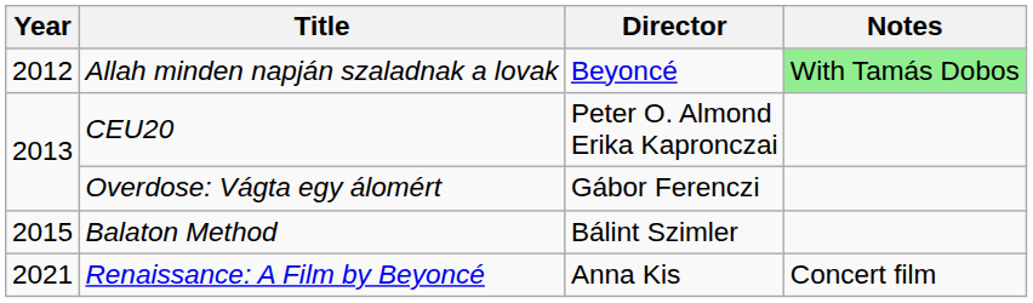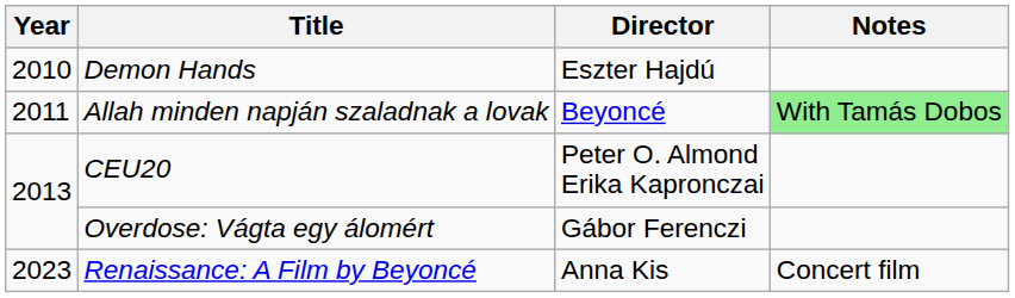+ row: 2010 | Demon Hands | Eszter Hajdú
Allah minden napján szaladnak a lovak | Year: 2012 -> 2011
- row: 2015 | Balaton Method | Bálint Szimler
Renaissance: A Film by Beyoncé | Year: 2021 -> 2023
